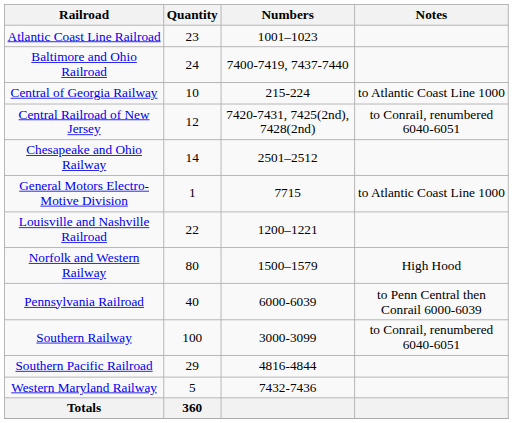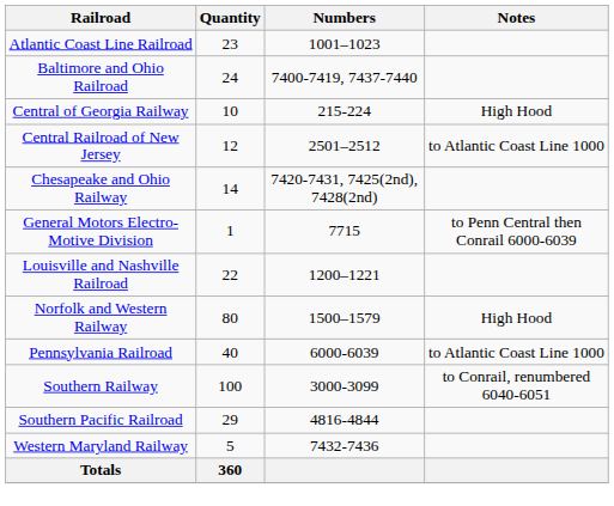Central of Georgia Railway | Notes: to Atlantic Coast Line 1000 -> High Hood
Central Railroad of New Jersey | Numbers: 7420-7431, 7425(2nd), 7428(2nd) -> 2501–2512
Central Railroad of New Jersey | Notes: to Conrail, renumbered 6040-6051 -> to Atlantic Coast Line 1000
Chesapeake and Ohio Railway | Numbers: 2501–2512 -> 7420-7431, 7425(2nd), 7428(2nd)
General Motors Electro-Motive Division | Notes: to Atlantic Coast Line 1000 -> to Penn Central then Conrail 6000-6039
Pennsylvania Railroad | Notes: to Penn Central then Conrail 6000-6039 -> to Atlantic Coast Line 1000
